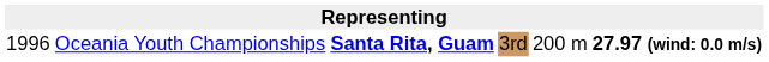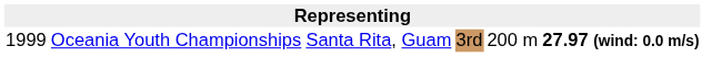Oceania Youth Championships | column 1: 1996 -> 1999
Oceania Youth Championships | column 3: bold -> normal
